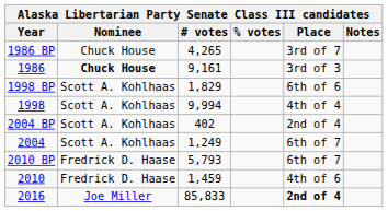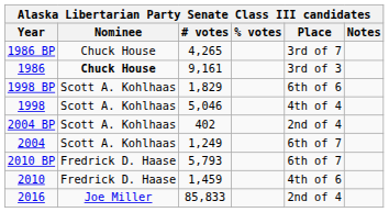1998 | # votes: 9,994 -> 5,046
2016 | Place: bold -> normal
